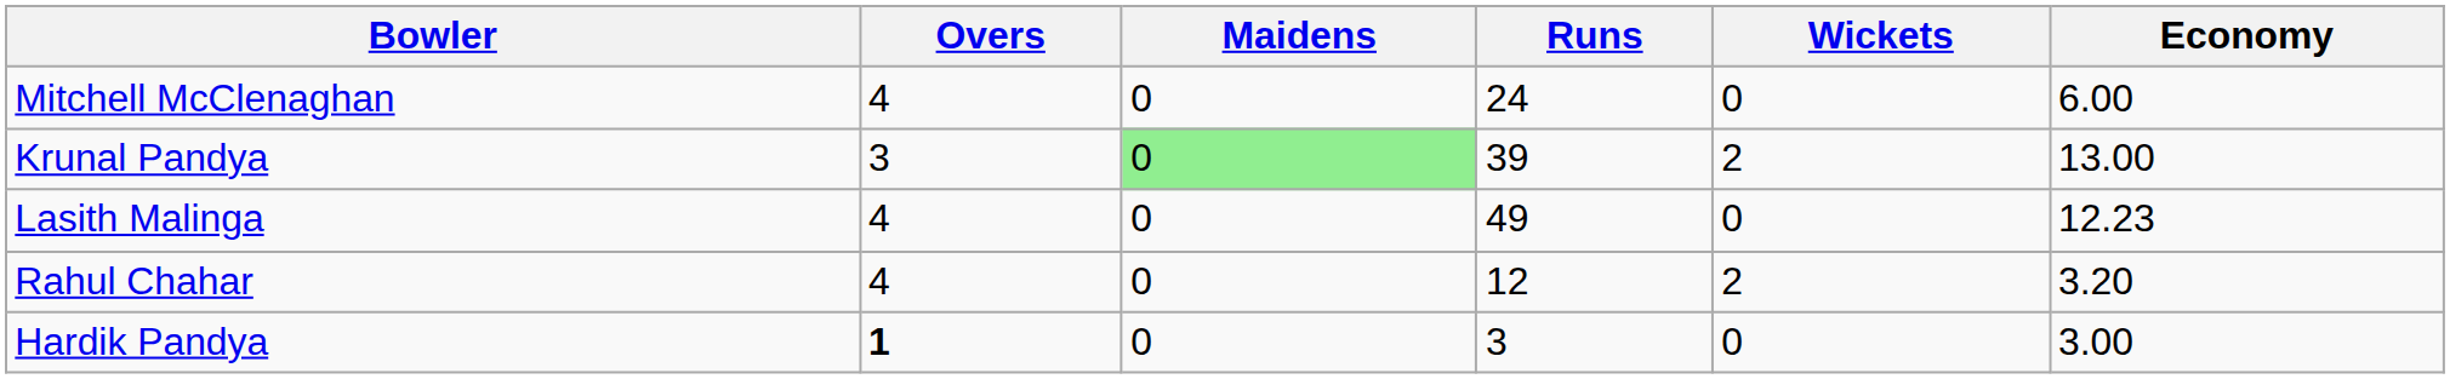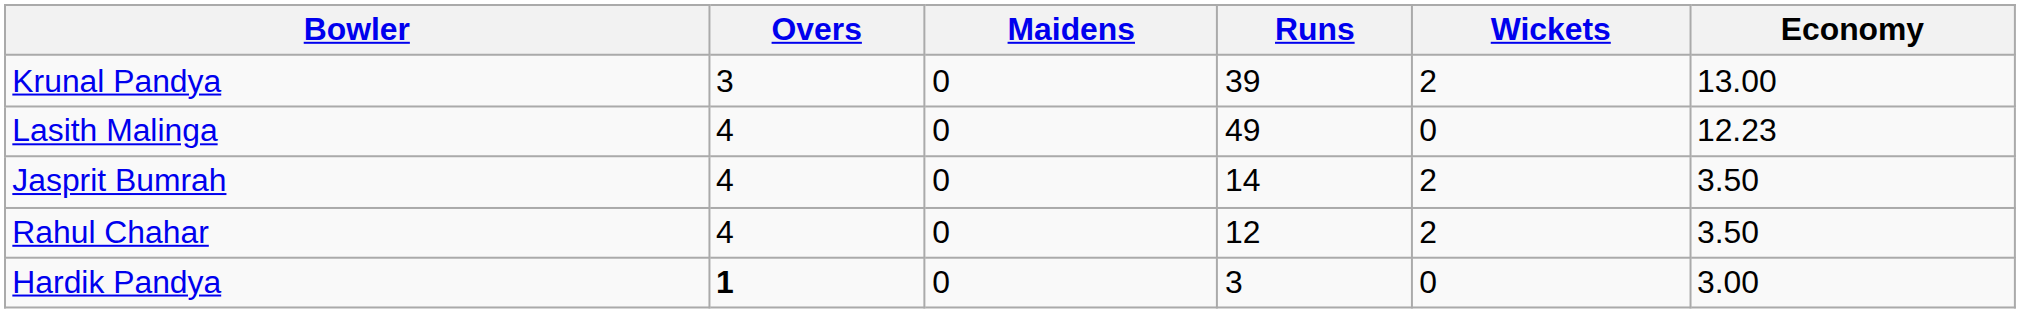- row: Mitchell McClenaghan | 4 | 0 | 24 | 0 | 6.00
Krunal Pandya | Maidens: lightgreen background -> no background
+ row: Jasprit Bumrah | 4 | 0 | 14 | 2 | 3.50
Rahul Chahar | Economy: 3.20 -> 3.50
